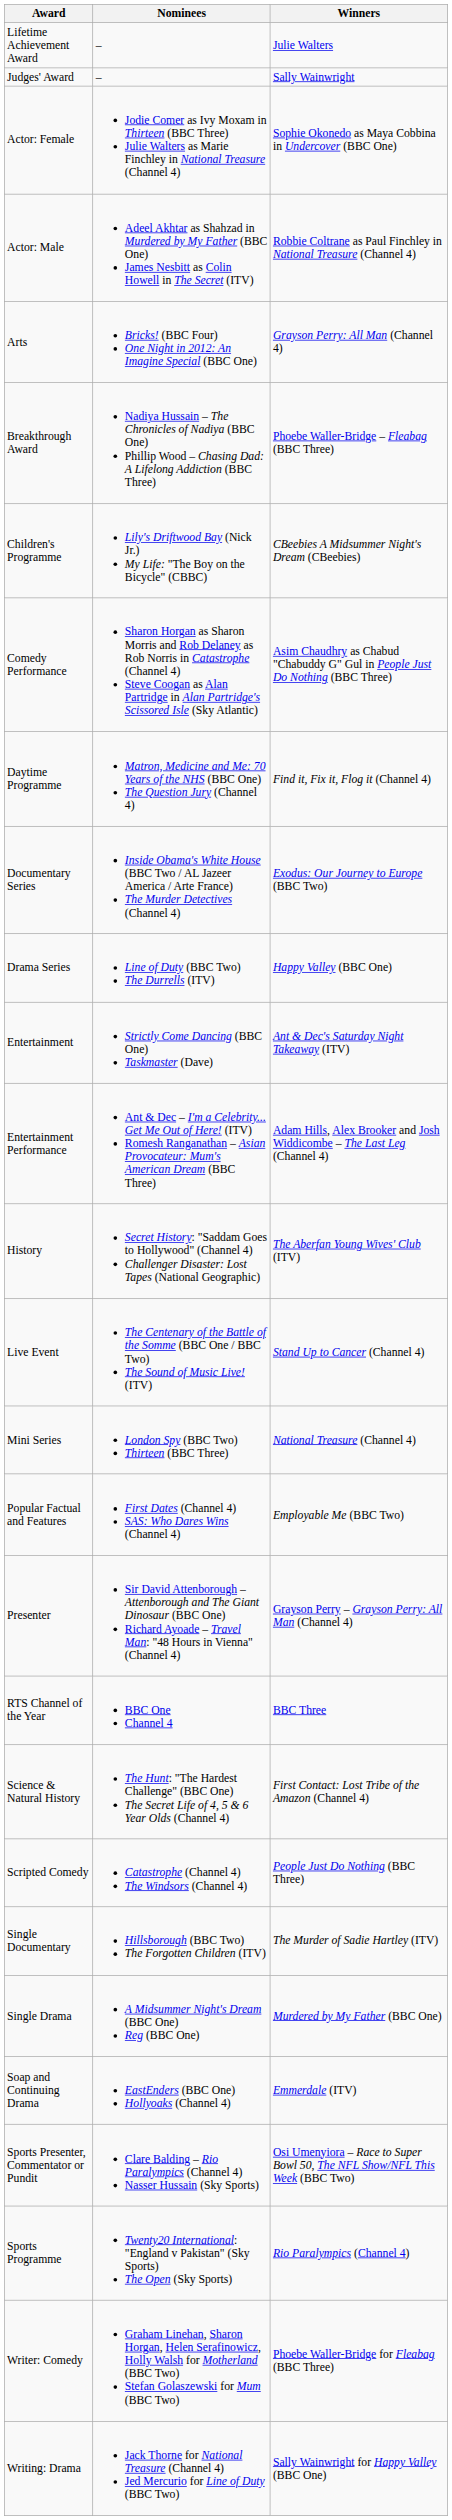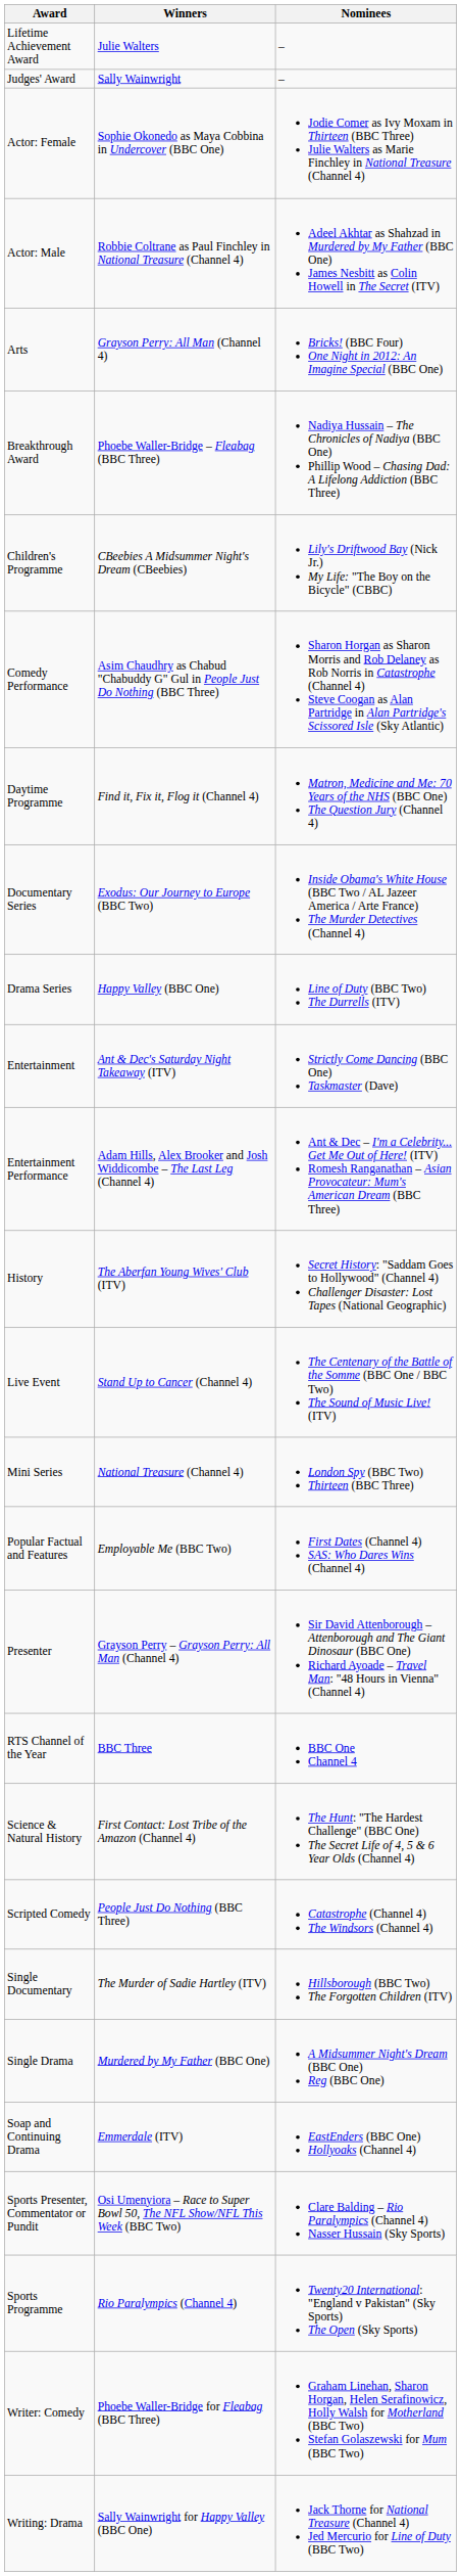columns swapped: Winners <-> Nominees
